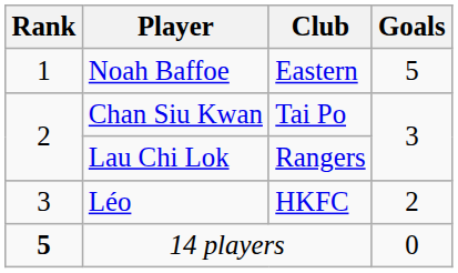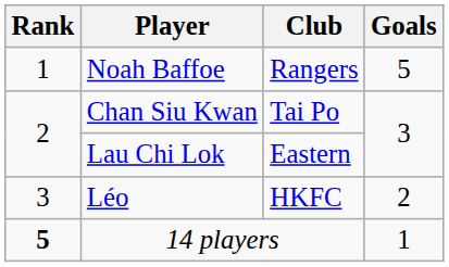Noah Baffoe | Club: Eastern -> Rangers
Lau Chi Lok | Club: Rangers -> Eastern
14 players | Goals: 0 -> 1
